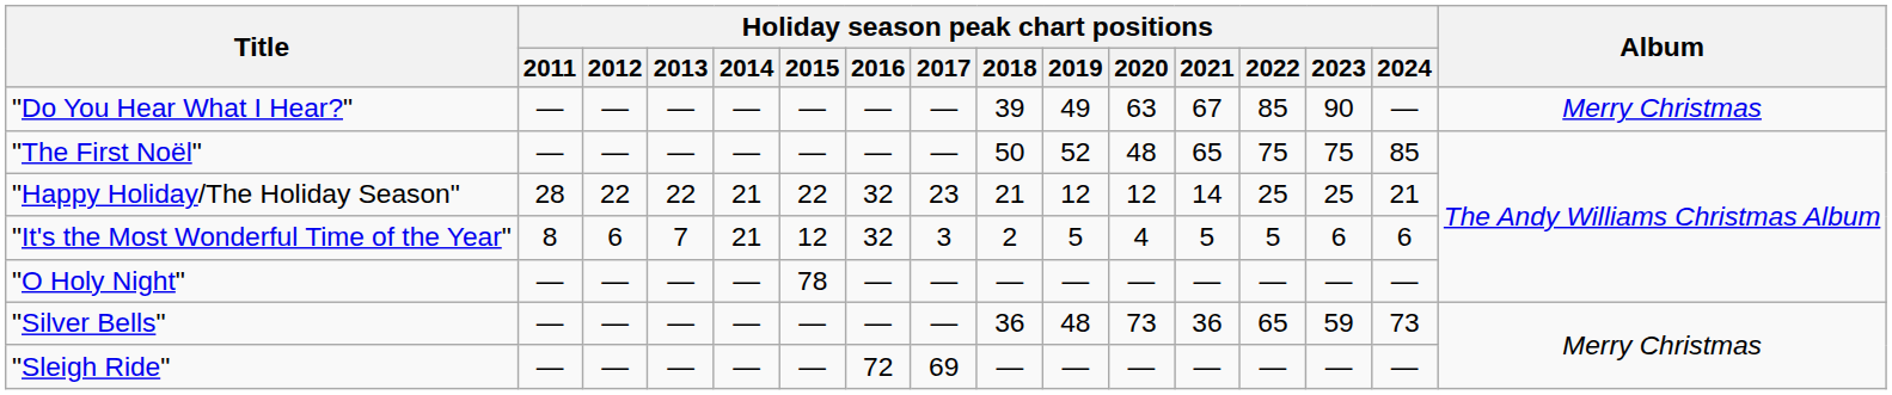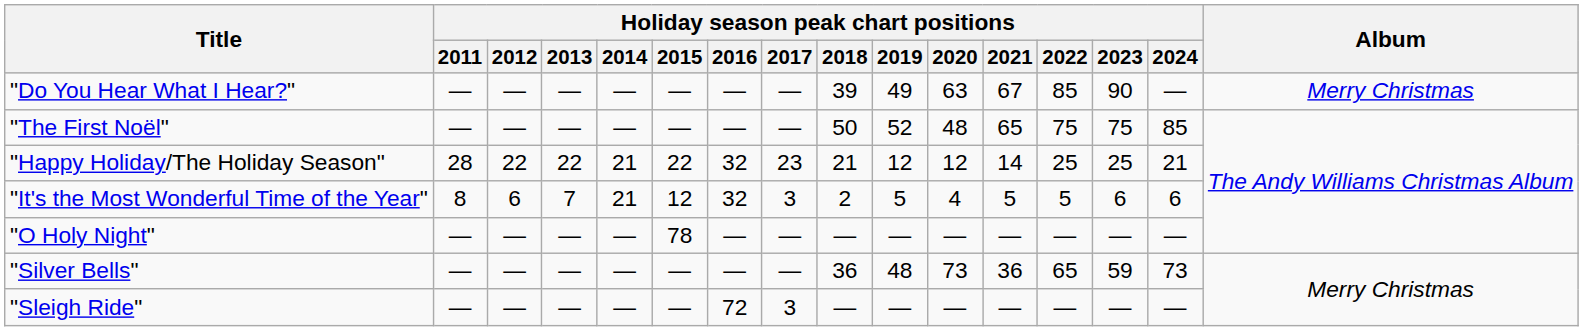"Sleigh Ride" | Holiday season peak chart positions / 2017: 69 -> 3
